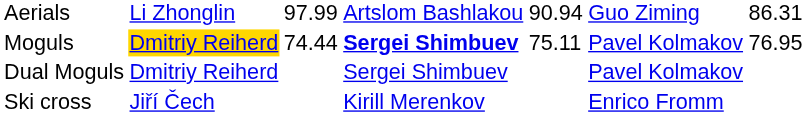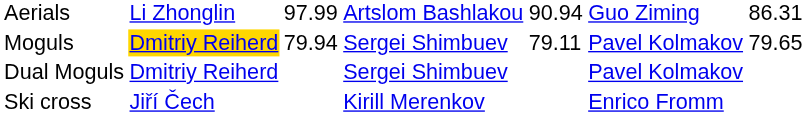Moguls | column 3: 74.44 -> 79.94
Moguls | column 4: bold -> normal
Moguls | column 5: 75.11 -> 79.11
Moguls | column 7: 76.95 -> 79.65
